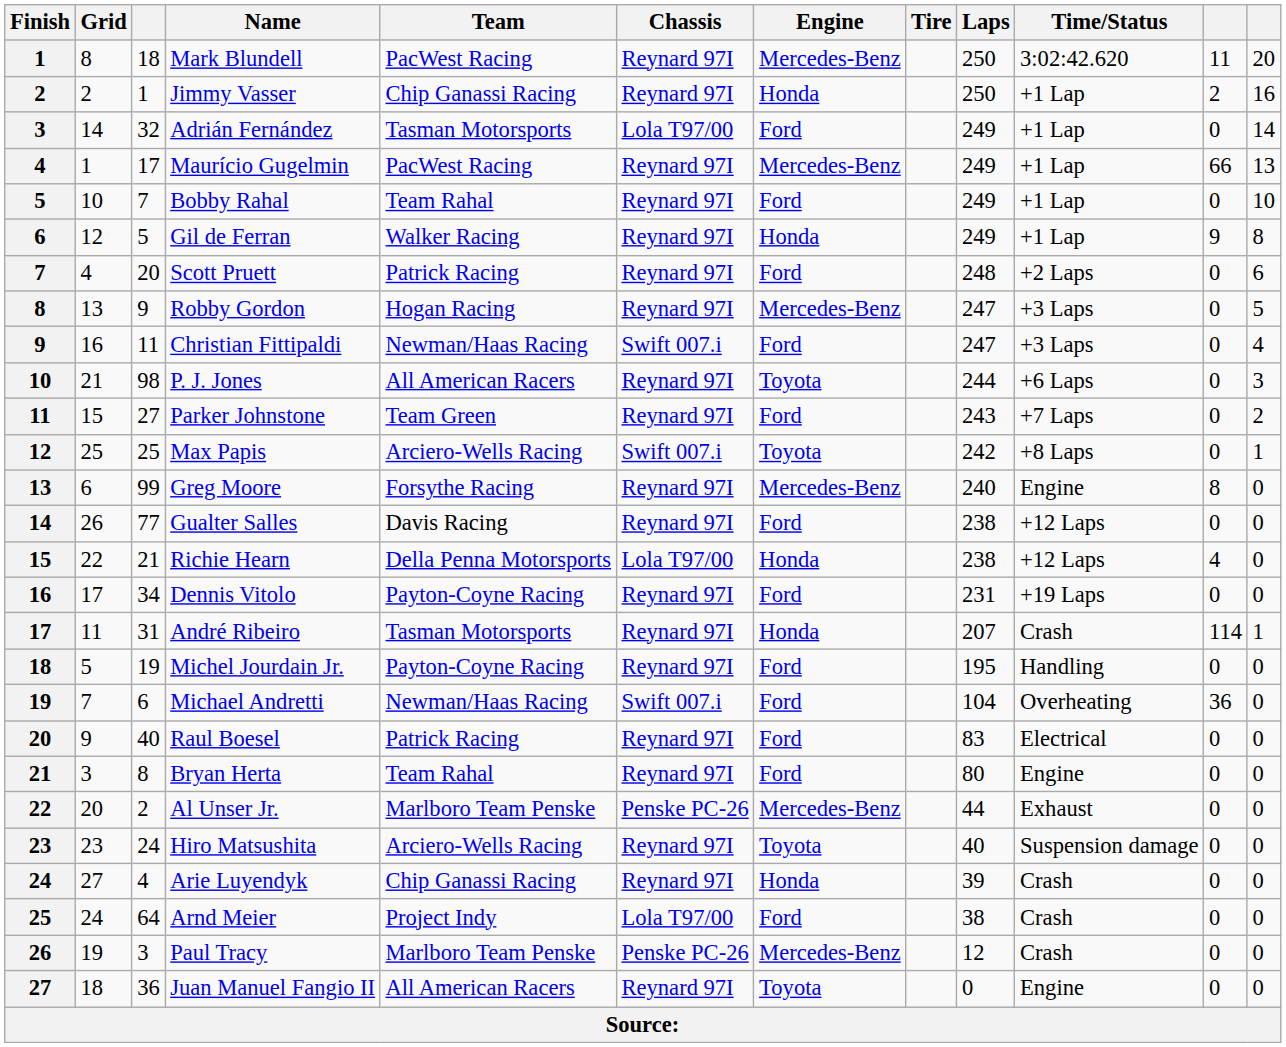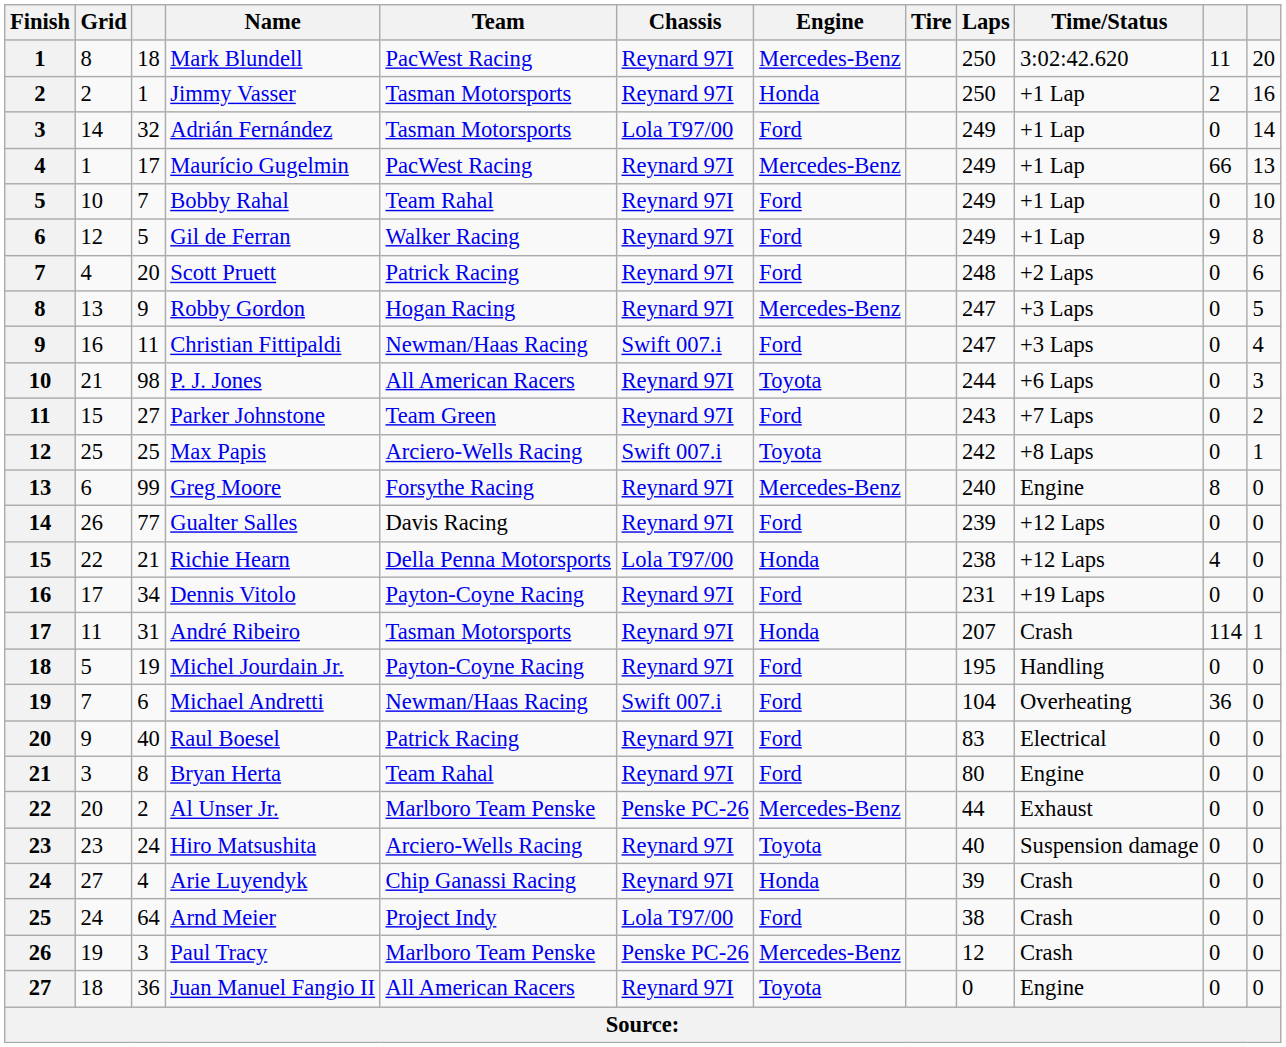Jimmy Vasser | Team: Chip Ganassi Racing -> Tasman Motorsports
Gil de Ferran | Engine: Honda -> Ford
Gualter Salles | Laps: 238 -> 239
